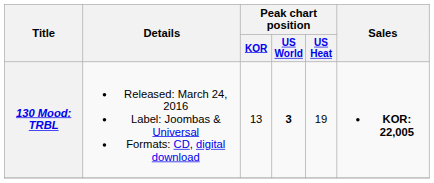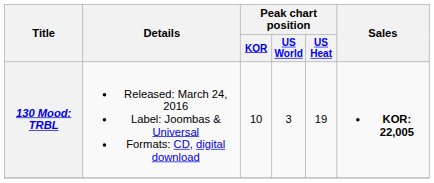130 Mood: TRBL | Peak chart position / KOR: 13 -> 10
130 Mood: TRBL | Peak chart position / US World: bold -> normal
